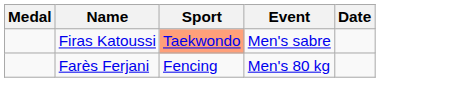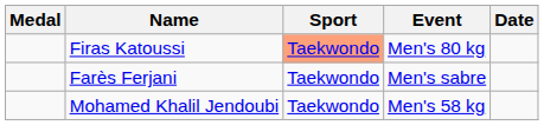Firas Katoussi | Event: Men's sabre -> Men's 80 kg
Farès Ferjani | Sport: Fencing -> Taekwondo
Farès Ferjani | Event: Men's 80 kg -> Men's sabre
+ row: Mohamed Khalil Jendoubi | Taekwondo | Men's 58 kg
